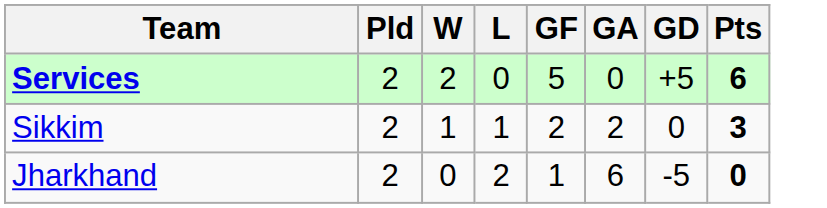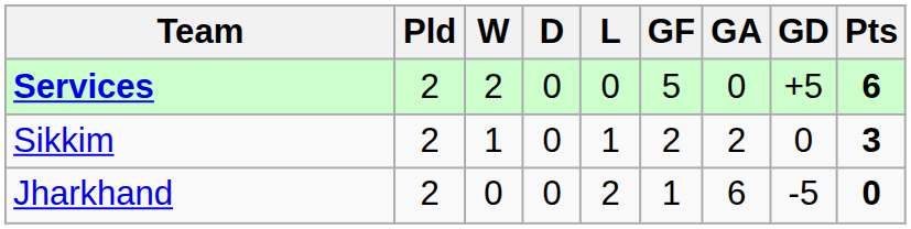+ column: D | 0 | 0 | 0
